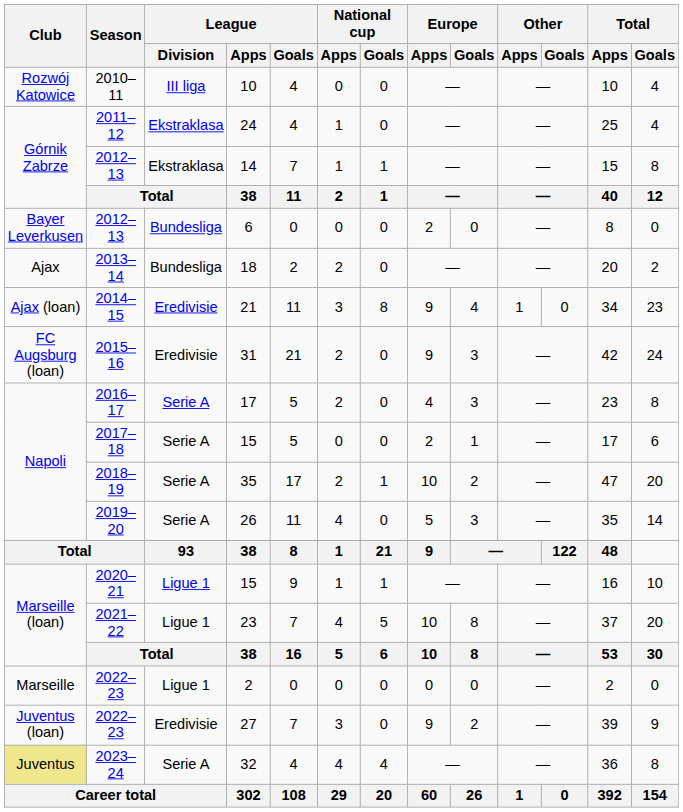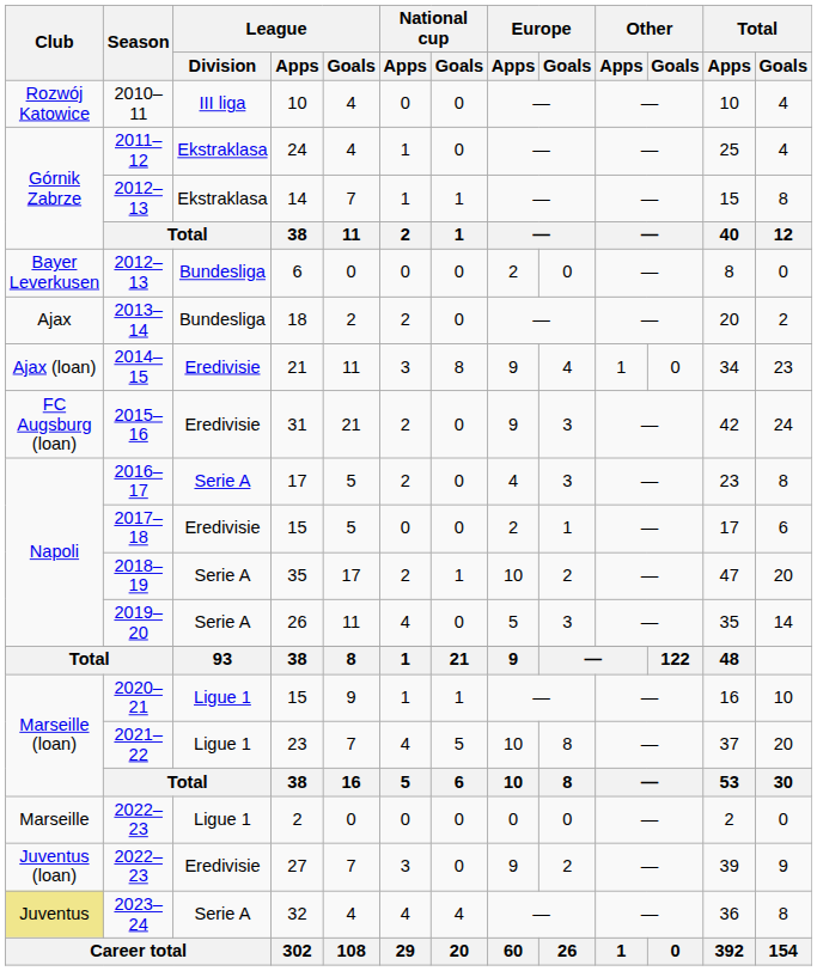2017–18 / 15 | League / Division: Serie A -> Eredivisie
